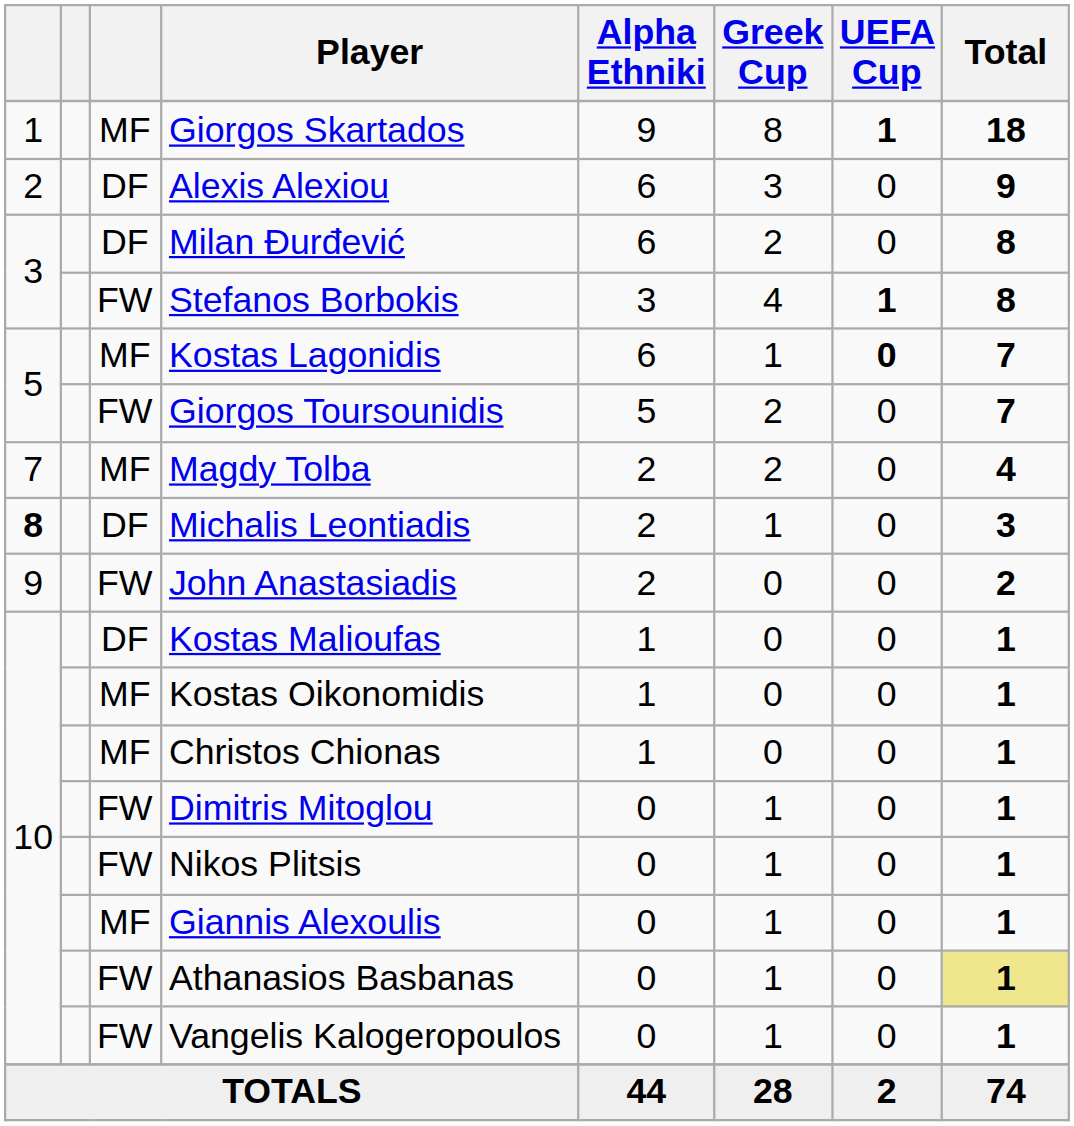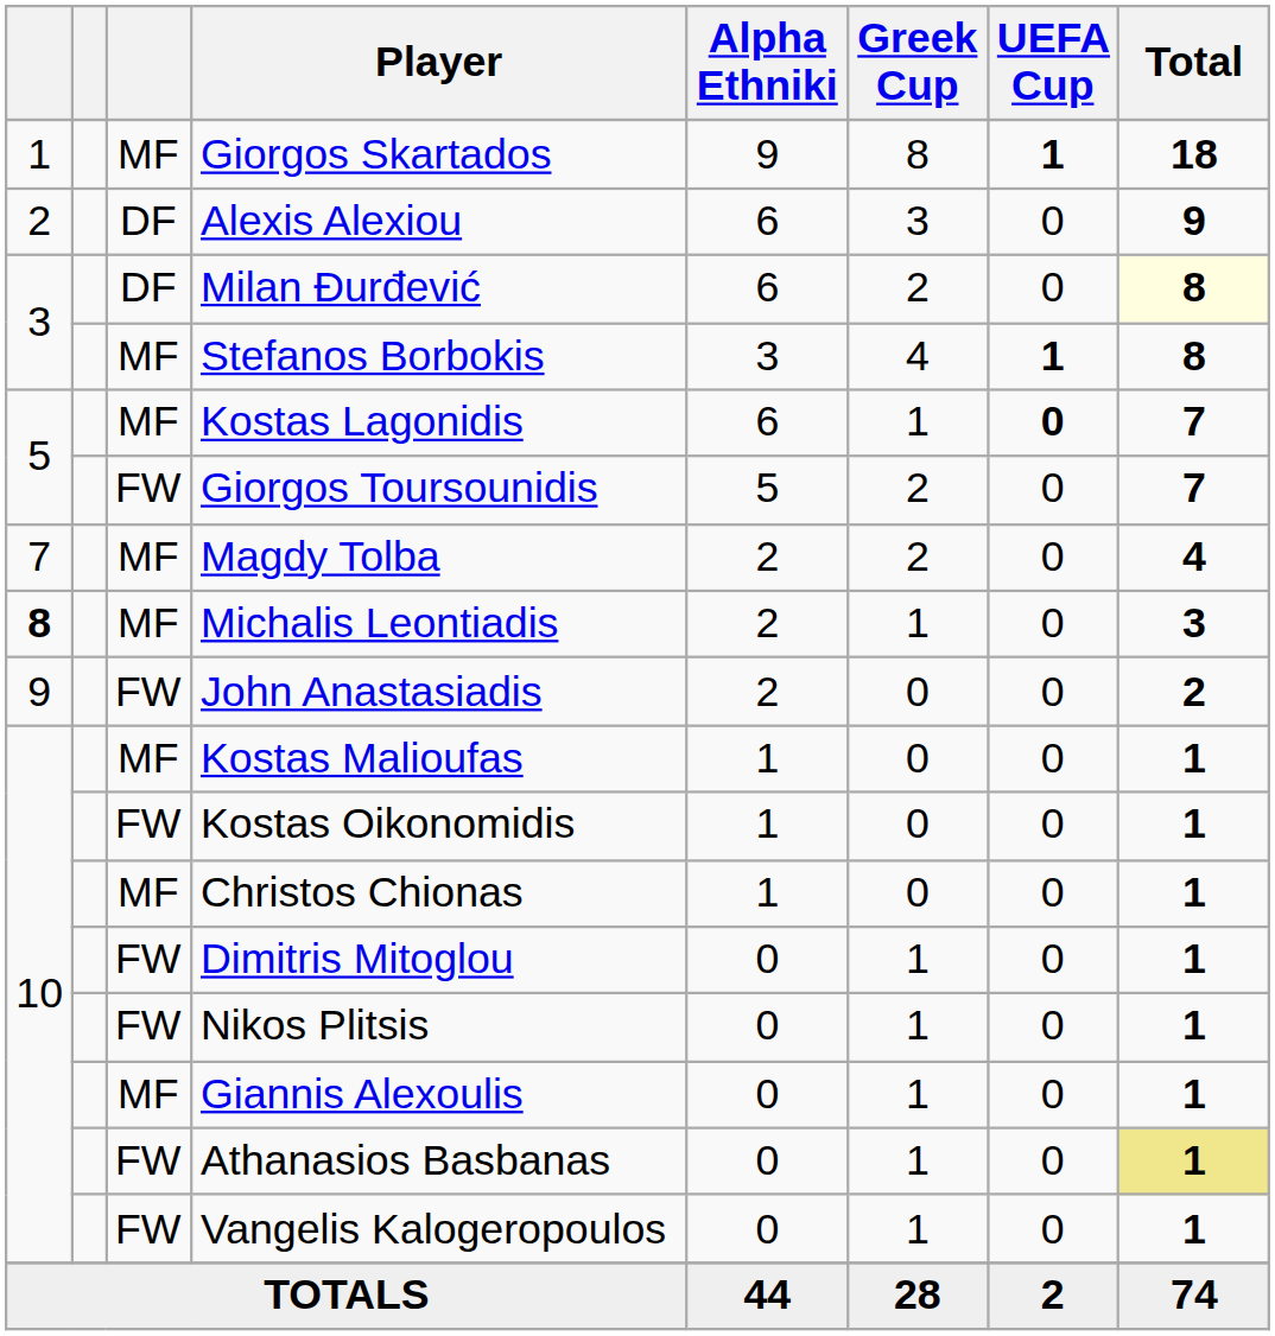Milan Đurđević | Total: no background -> lightyellow background
Stefanos Borbokis | column 3: FW -> MF
Michalis Leontiadis | column 3: DF -> MF
Kostas Malioufas | column 3: DF -> MF
Kostas Oikonomidis | column 3: MF -> FW
